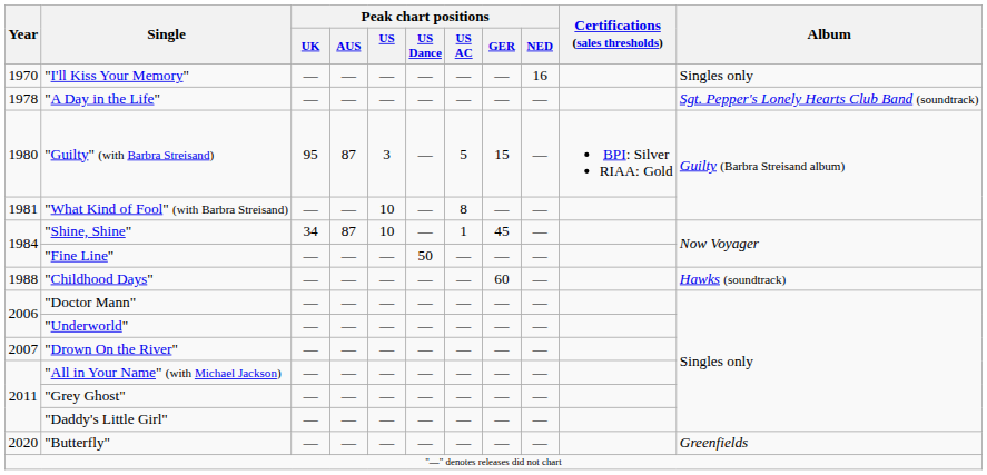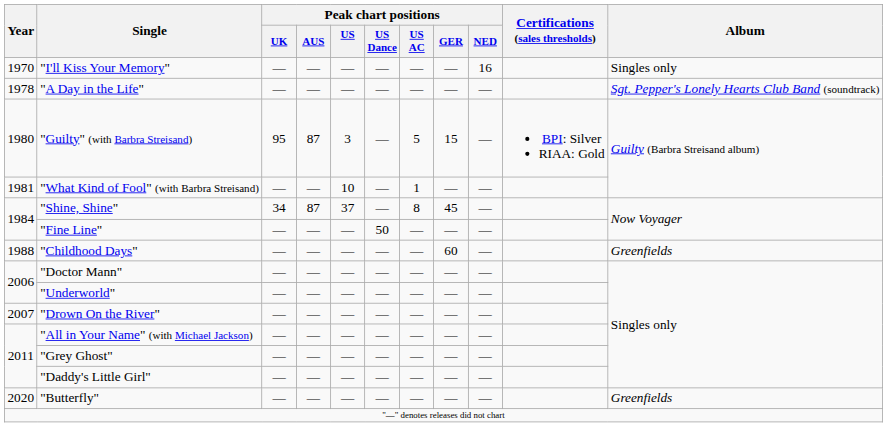"What Kind of Fool" (with Barbra Streisand) | Peak chart positions / US AC: 8 -> 1
"Shine, Shine" | Peak chart positions / US: 10 -> 37
"Shine, Shine" | Peak chart positions / US AC: 1 -> 8
"Childhood Days" | Album: Hawks (soundtrack) -> Greenfields
